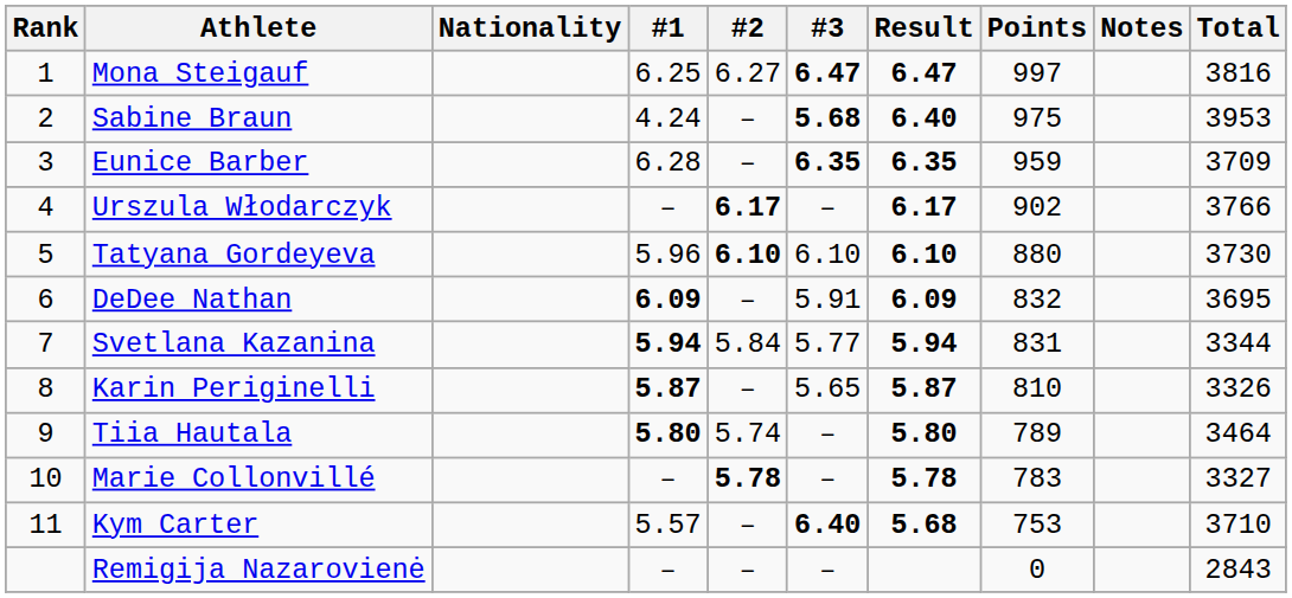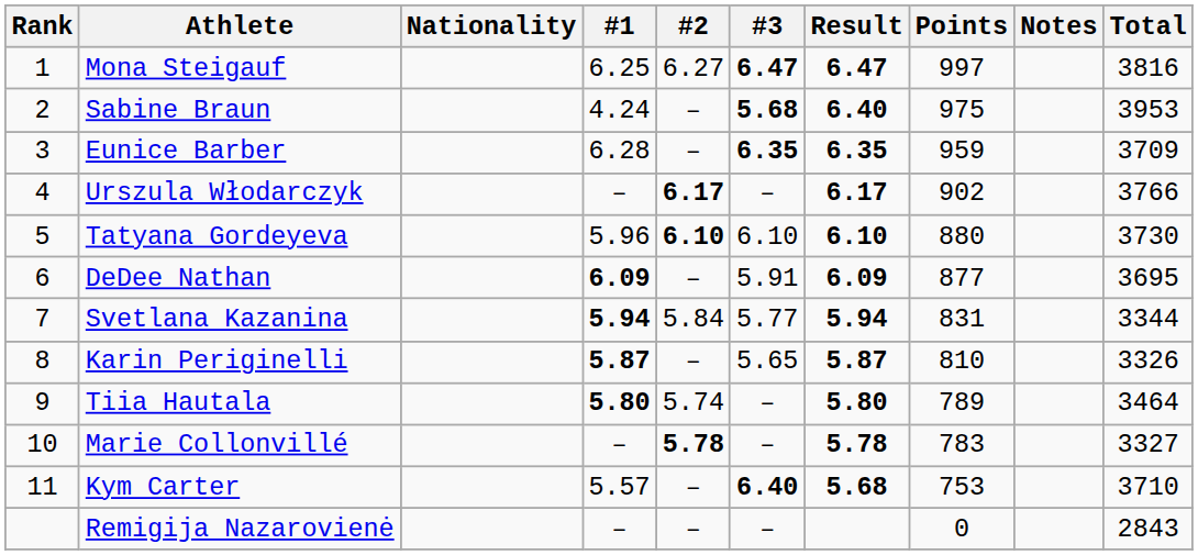DeDee Nathan | Points: 832 -> 877
